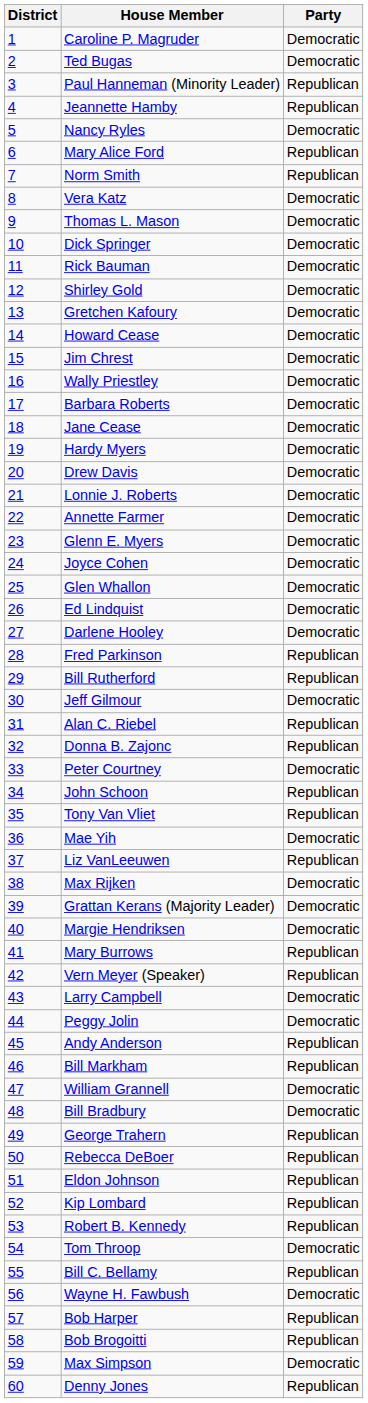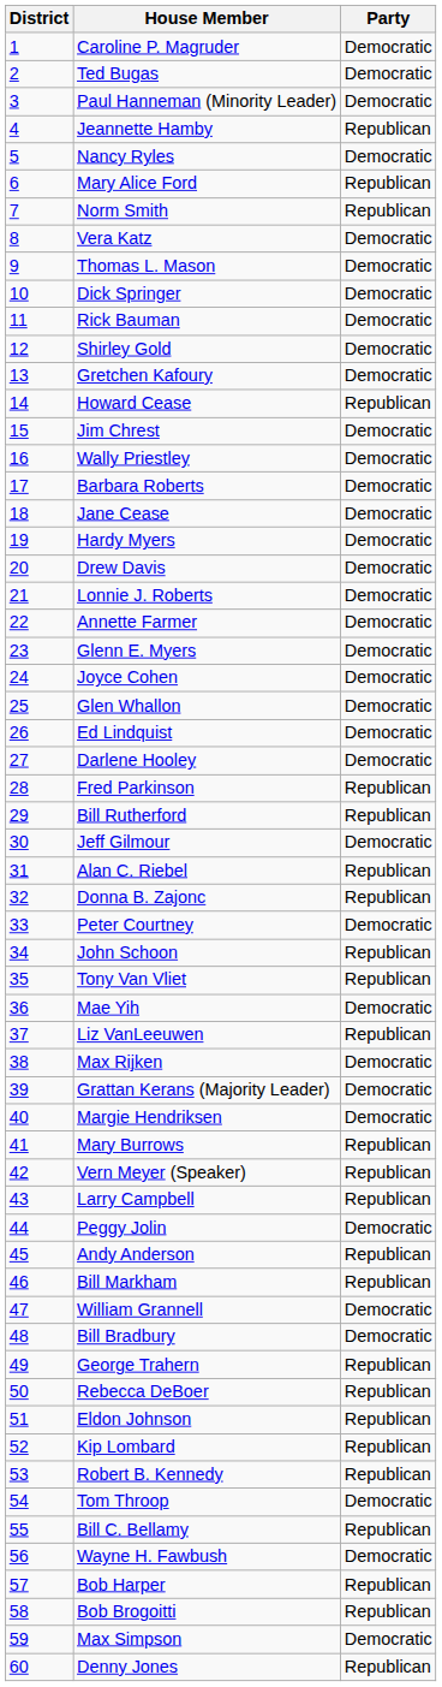Paul Hanneman (Minority Leader) | Party: Republican -> Democratic
Howard Cease | Party: Democratic -> Republican
Larry Campbell | Party: Democratic -> Republican
